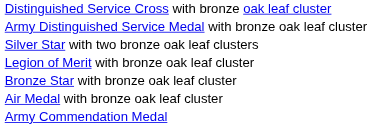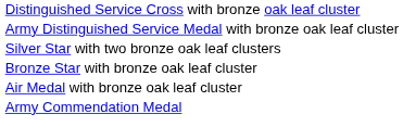- row: Legion of Merit with bronze oak leaf cluster
